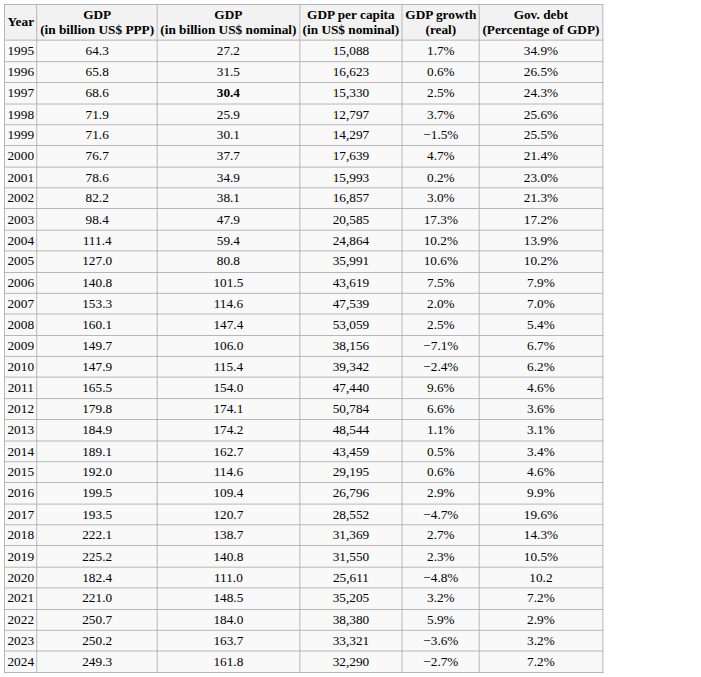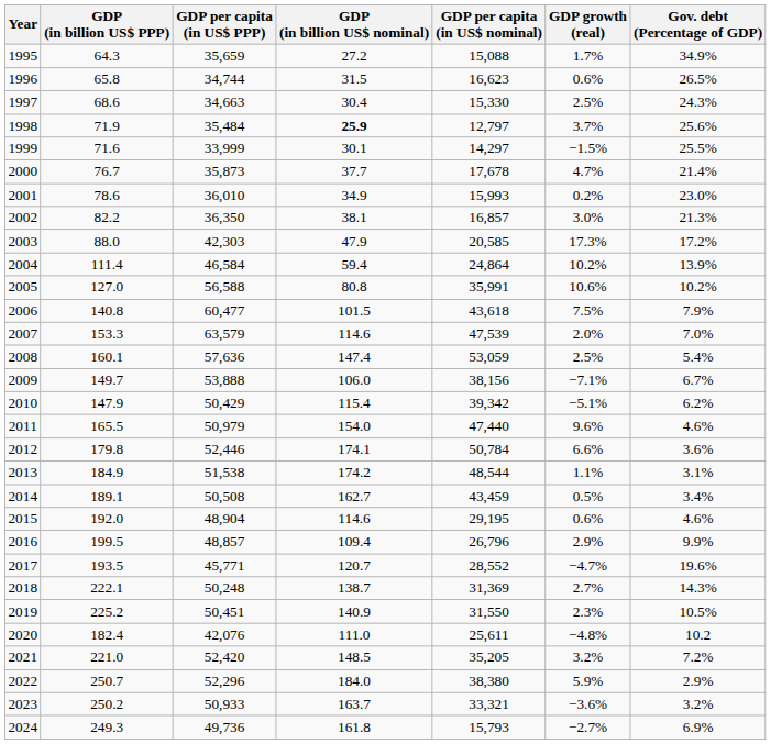+ column: GDP per capita (in US$ PPP) | 35,659 | 34,744 | 34,663 | 35,484 | 33,999 | 35,873 | 36,010 | 36,350 | 42,303 | 46,584 | 56,588 | 60,477 | 63,579 | 57,636 | 53,888 | 50,429 | 50,979 | 52,446 | 51,538 | 50,508 | 48,904 | 48,857 | 45,771 | 50,248 | 50,451 | 42,076 | 52,420 | 52,296 | 50,933 | 49,736
1997 | GDP (in billion US$ nominal): bold -> normal
1998 | GDP (in billion US$ nominal): normal -> bold
2000 | GDP per capita (in US$ nominal): 17,639 -> 17,678
2003 | GDP (in billion US$ PPP): 98.4 -> 88.0
2006 | GDP per capita (in US$ nominal): 43,619 -> 43,618
2010 | GDP growth (real): −2.4% -> −5.1%
2019 | GDP (in billion US$ nominal): 140.8 -> 140.9
2024 | GDP per capita (in US$ nominal): 32,290 -> 15,793
2024 | Gov. debt (Percentage of GDP): 7.2% -> 6.9%
